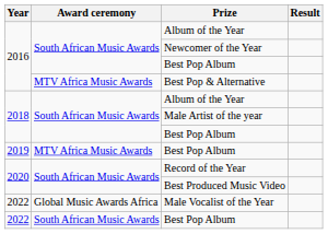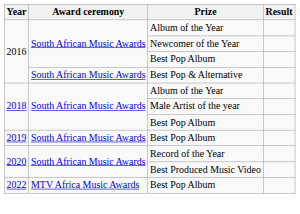Best Pop & Alternative | Award ceremony: MTV Africa Music Awards -> South African Music Awards
2019 / Best Pop Album | Award ceremony: MTV Africa Music Awards -> South African Music Awards
- row: 2022 | Global Music Awards Africa | Male Vocalist of the Year
2022 / Best Pop Album | Award ceremony: South African Music Awards -> MTV Africa Music Awards
